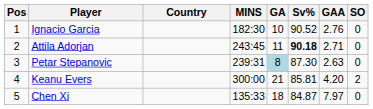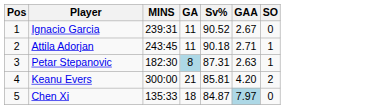- column: Country
Ignacio Garcia | MINS: 182:30 -> 239:31
Ignacio Garcia | GA: 10 -> 11
Ignacio Garcia | GAA: 2.76 -> 2.67
Attila Adorjan | Sv%: bold -> normal
Attila Adorjan | SO: 0 -> 1
Petar Stepanovic | MINS: 239:31 -> 182:30
Petar Stepanovic | Sv%: 87.30 -> 87.31
Petar Stepanovic | SO: 0 -> 1
Chen Xi | GAA: no background -> lightblue background
